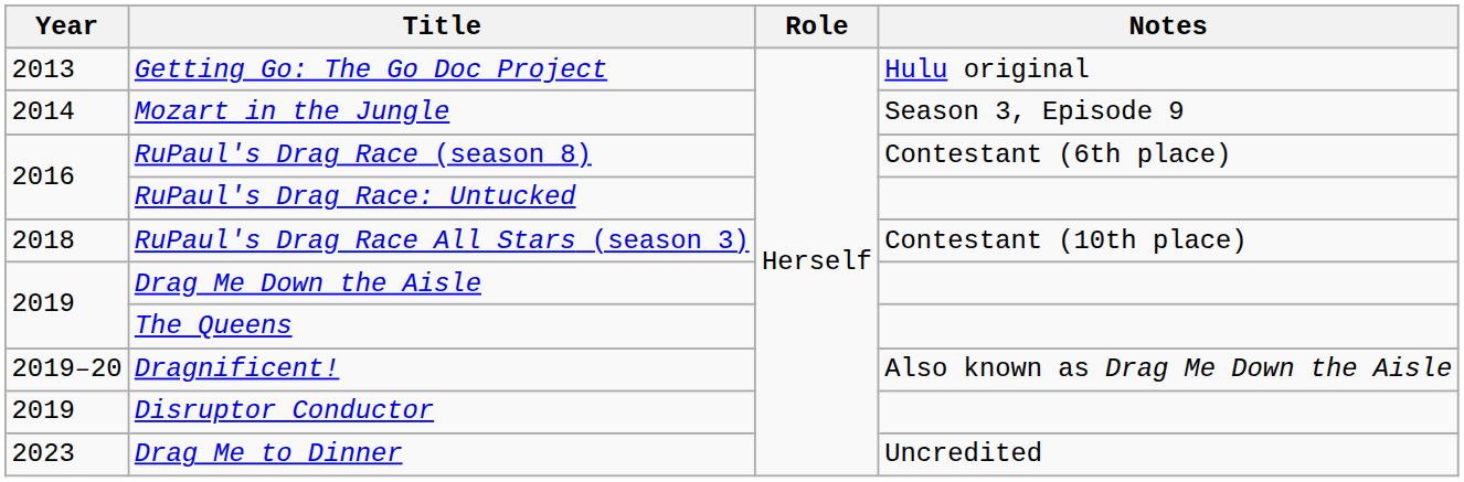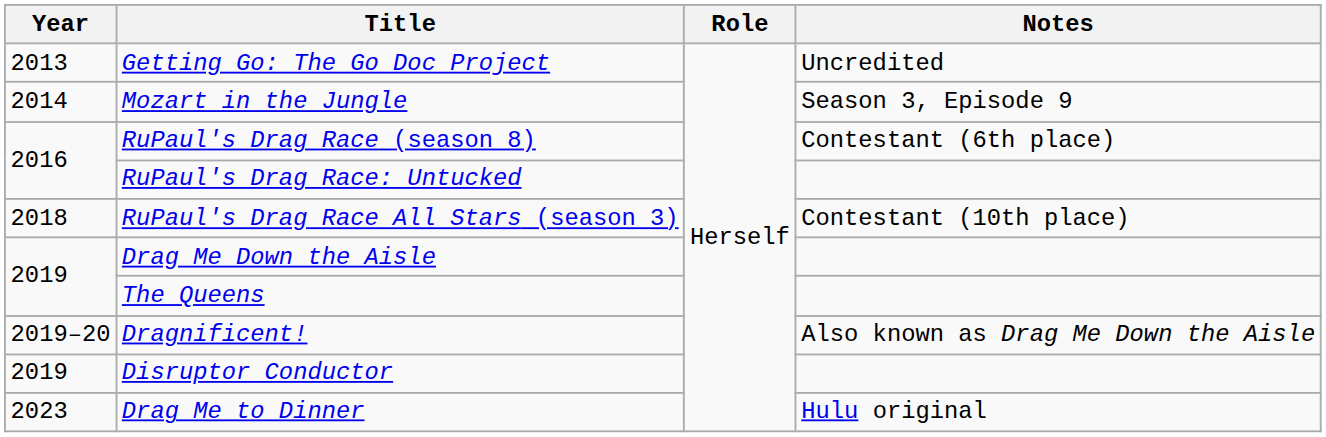Getting Go: The Go Doc Project | Notes: Hulu original -> Uncredited
Drag Me to Dinner | Notes: Uncredited -> Hulu original
